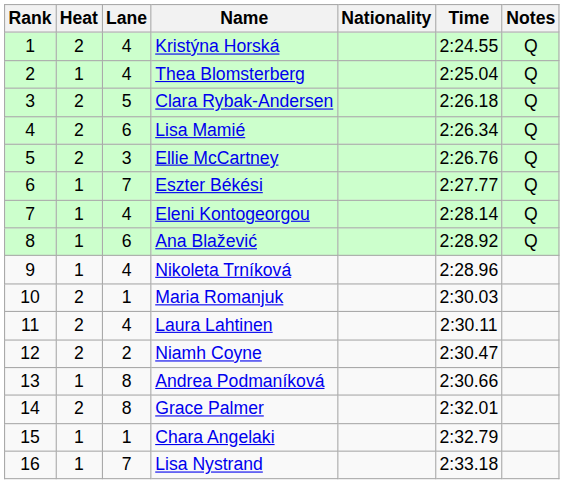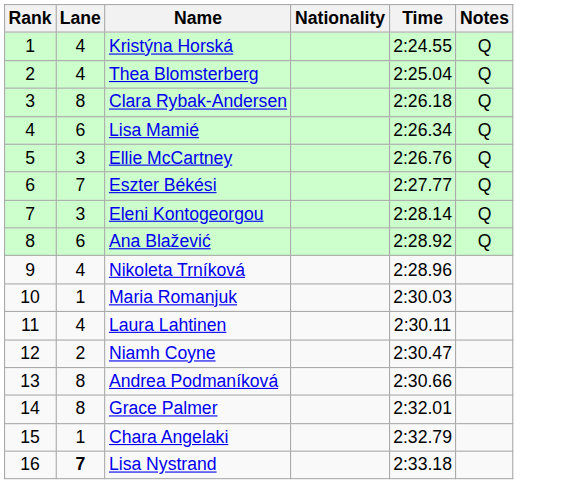- column: Heat | 2 | 1 | 2 | 2 | 2 | 1 | 1 | 1 | 1 | 2 | 2 | 2 | 1 | 2 | 1 | 1
Clara Rybak-Andersen | Lane: 5 -> 8
Eleni Kontogeorgou | Lane: 4 -> 3
Lisa Nystrand | Lane: normal -> bold
